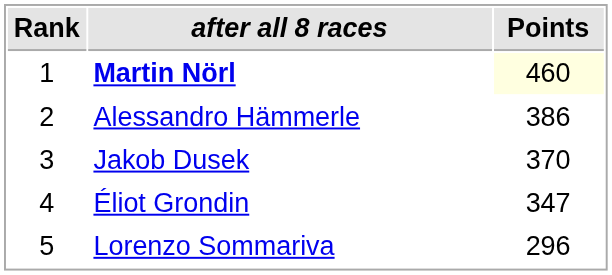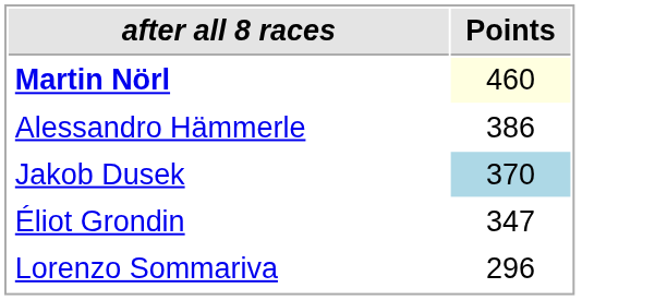- column: Rank | 1 | 2 | 3 | 4 | 5
Jakob Dusek | Points: no background -> lightblue background
